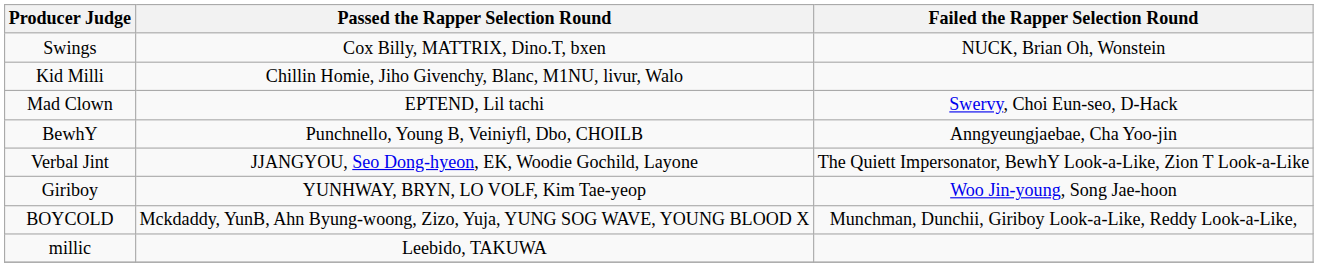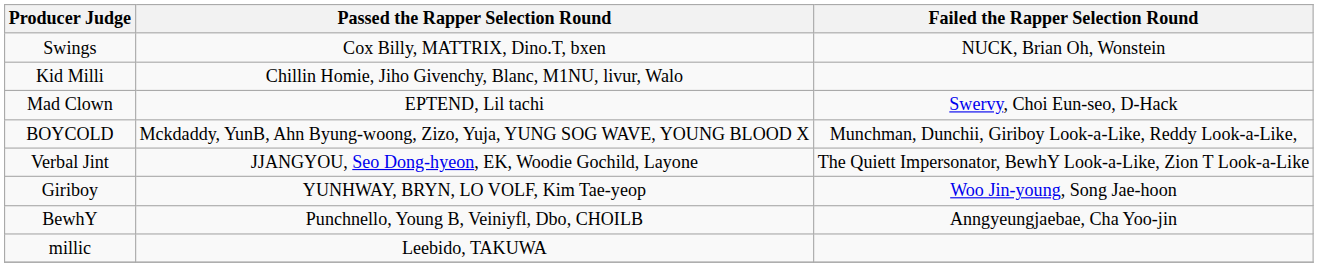rows swapped: BOYCOLD <-> BewhY
